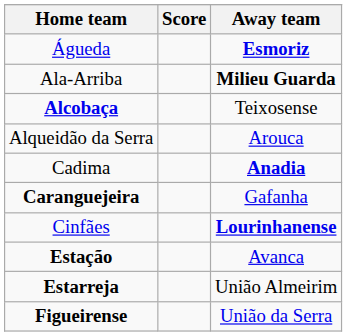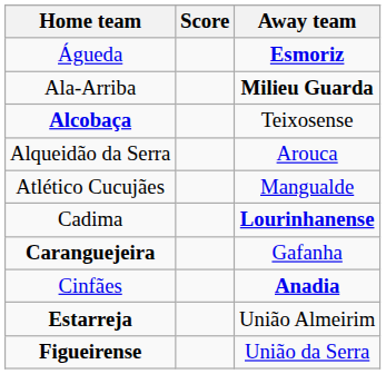+ row: Atlético Cucujães | Mangualde
Cadima | Away team: Anadia -> Lourinhanense
Cinfães | Away team: Lourinhanense -> Anadia
- row: Estação | Avanca
